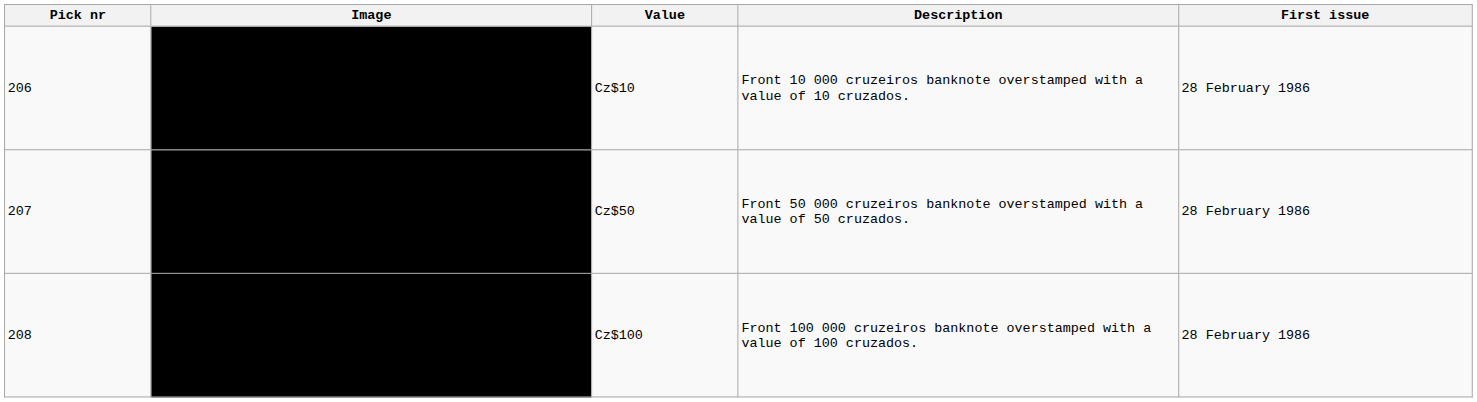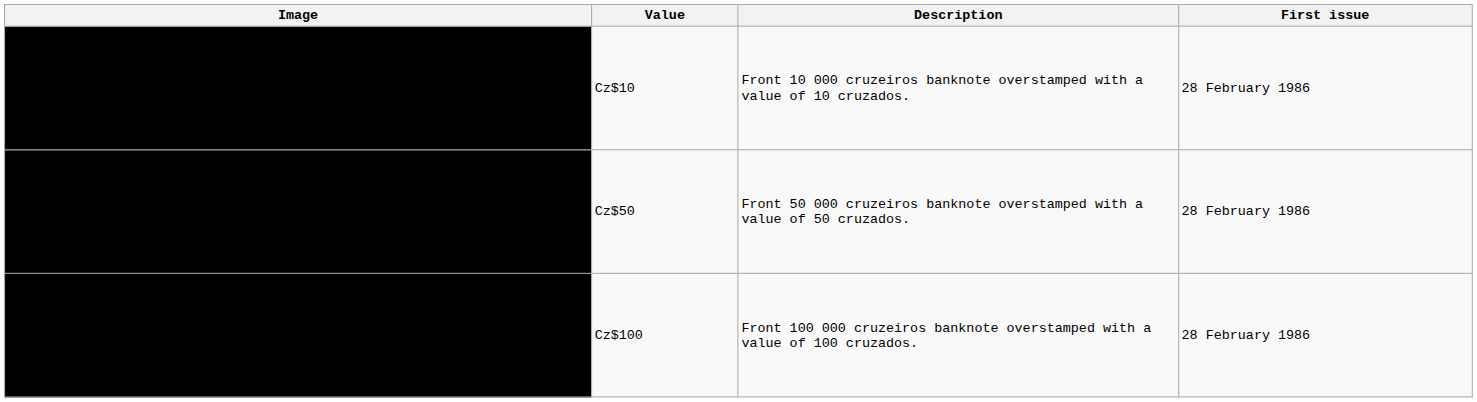- column: Pick nr | 206 | 207 | 208
